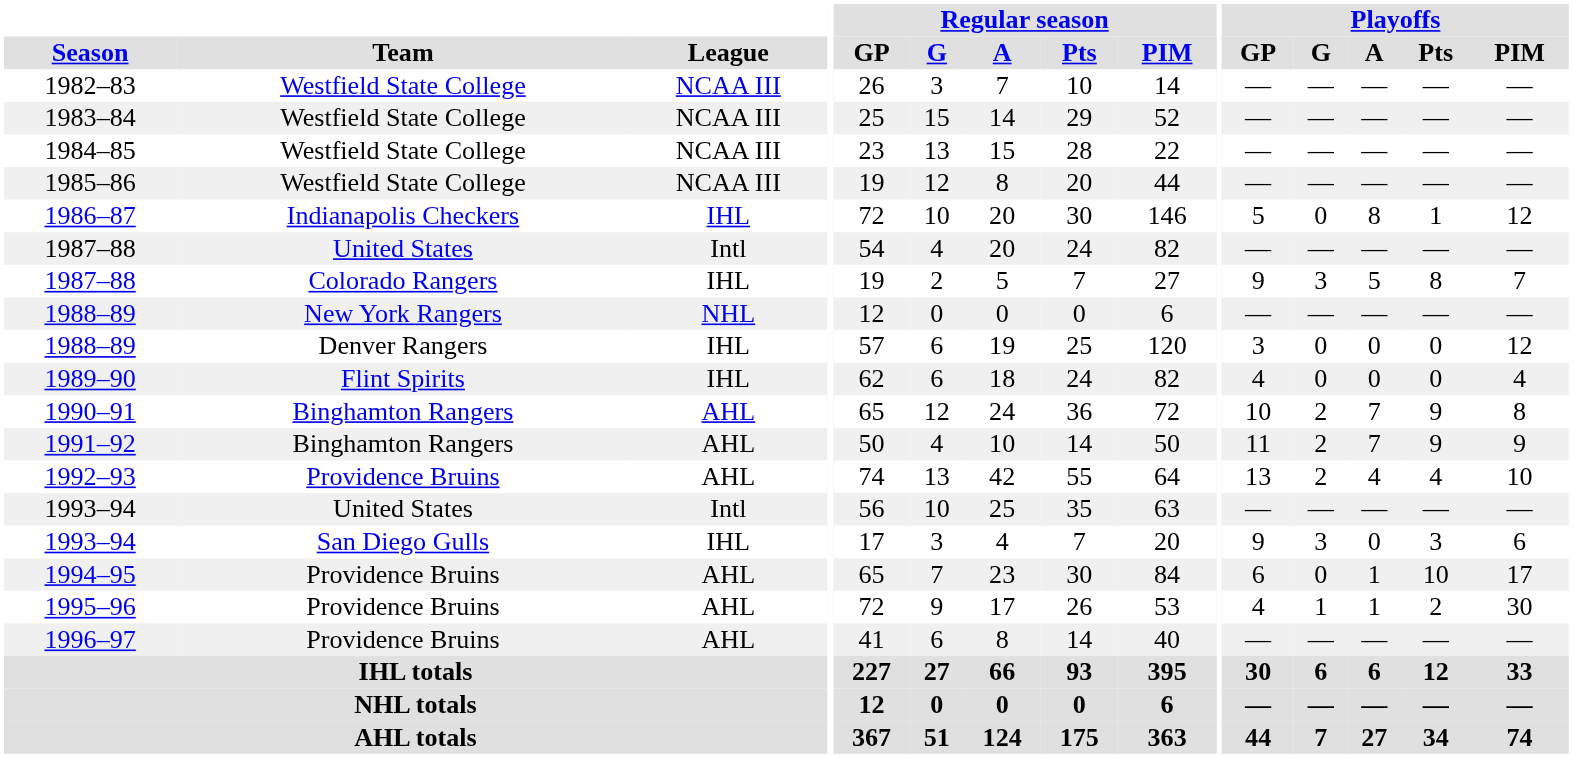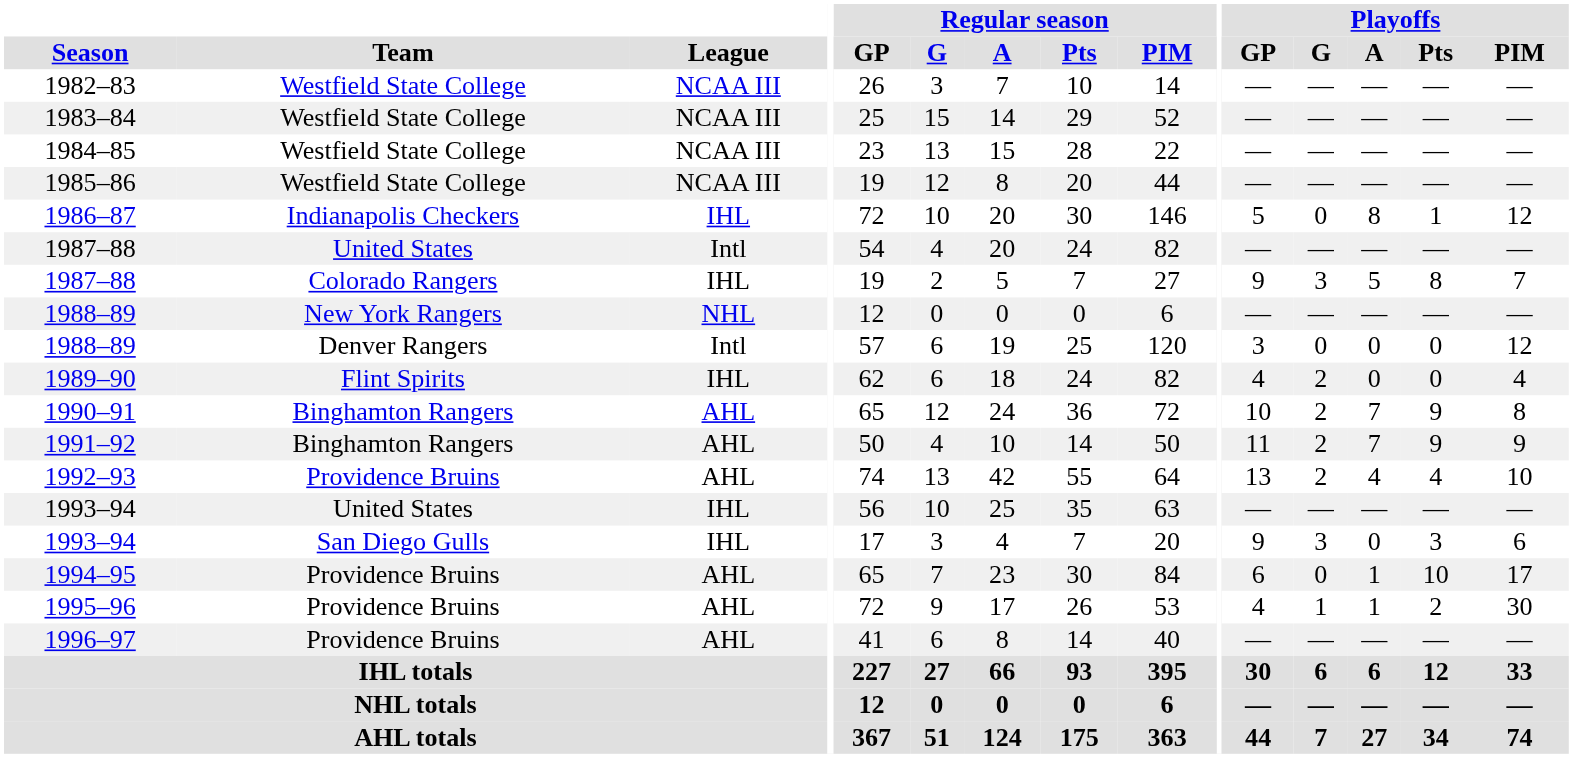1988–89 / Denver Rangers | League: IHL -> Intl
1989–90 | Playoffs / G: 0 -> 2
1993–94 / United States | League: Intl -> IHL
